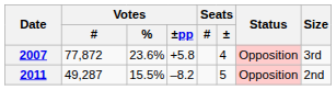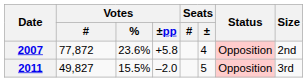2007 | Size: 3rd -> 2nd
2011 | Votes / #: 49,287 -> 49,827
2011 | Votes / ±pp: –8.2 -> –2.0
2011 | Size: 2nd -> 3rd
